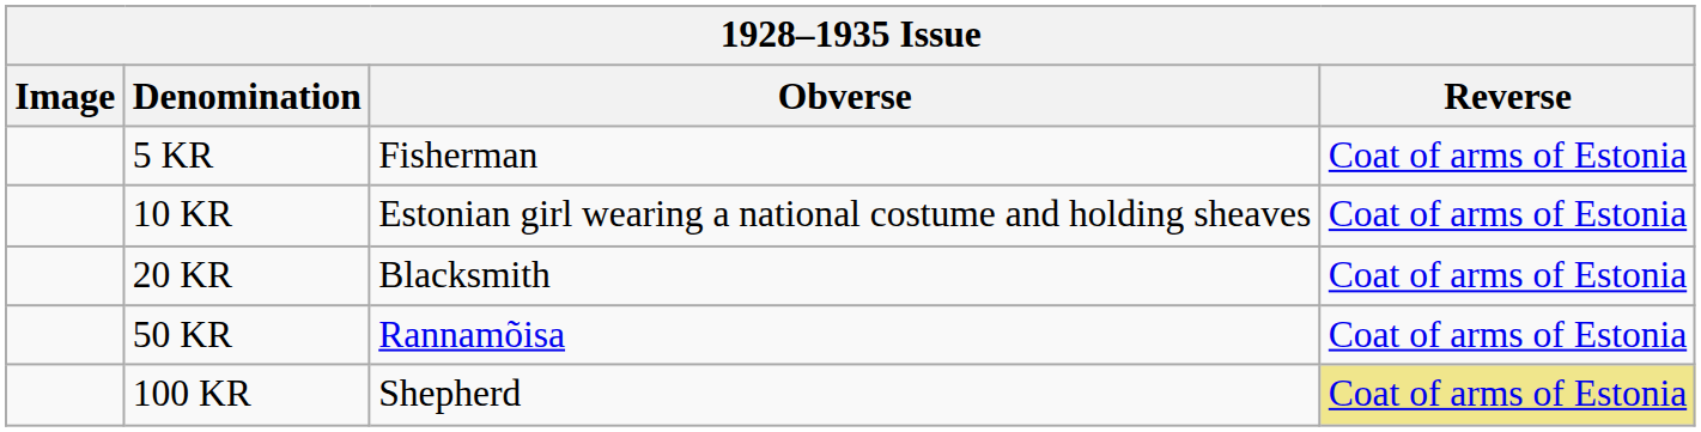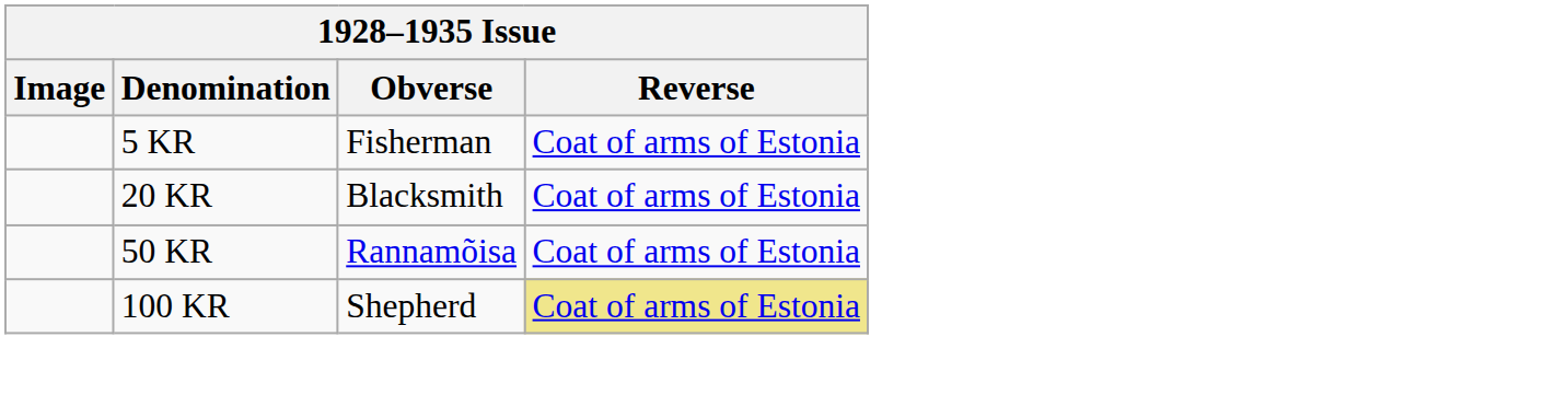- row: 10 KR | Estonian girl wearing a national costume and holding sheaves | Coat of arms of Estonia
